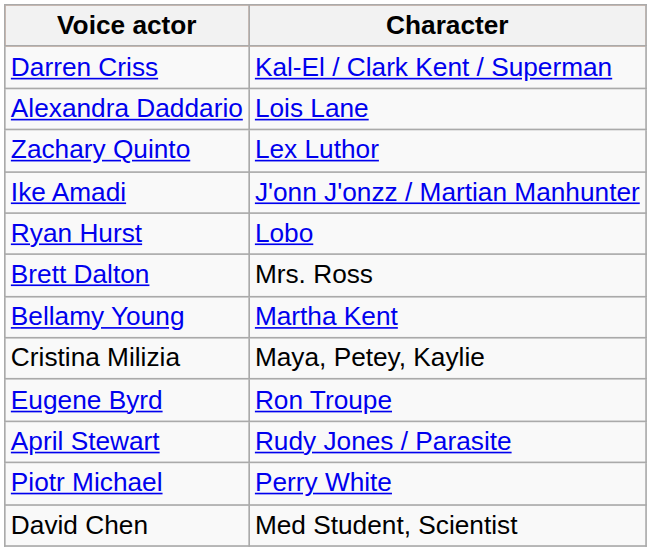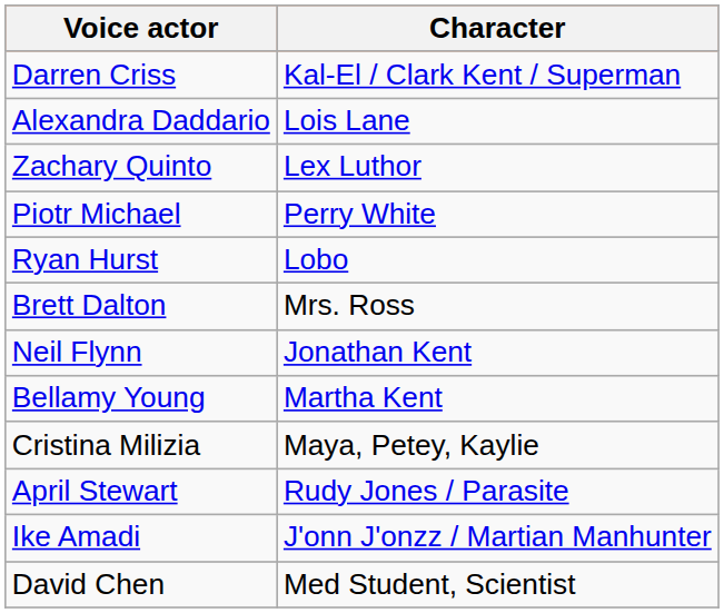rows swapped: Ike Amadi <-> Piotr Michael
+ row: Neil Flynn | Jonathan Kent
- row: Eugene Byrd | Ron Troupe
